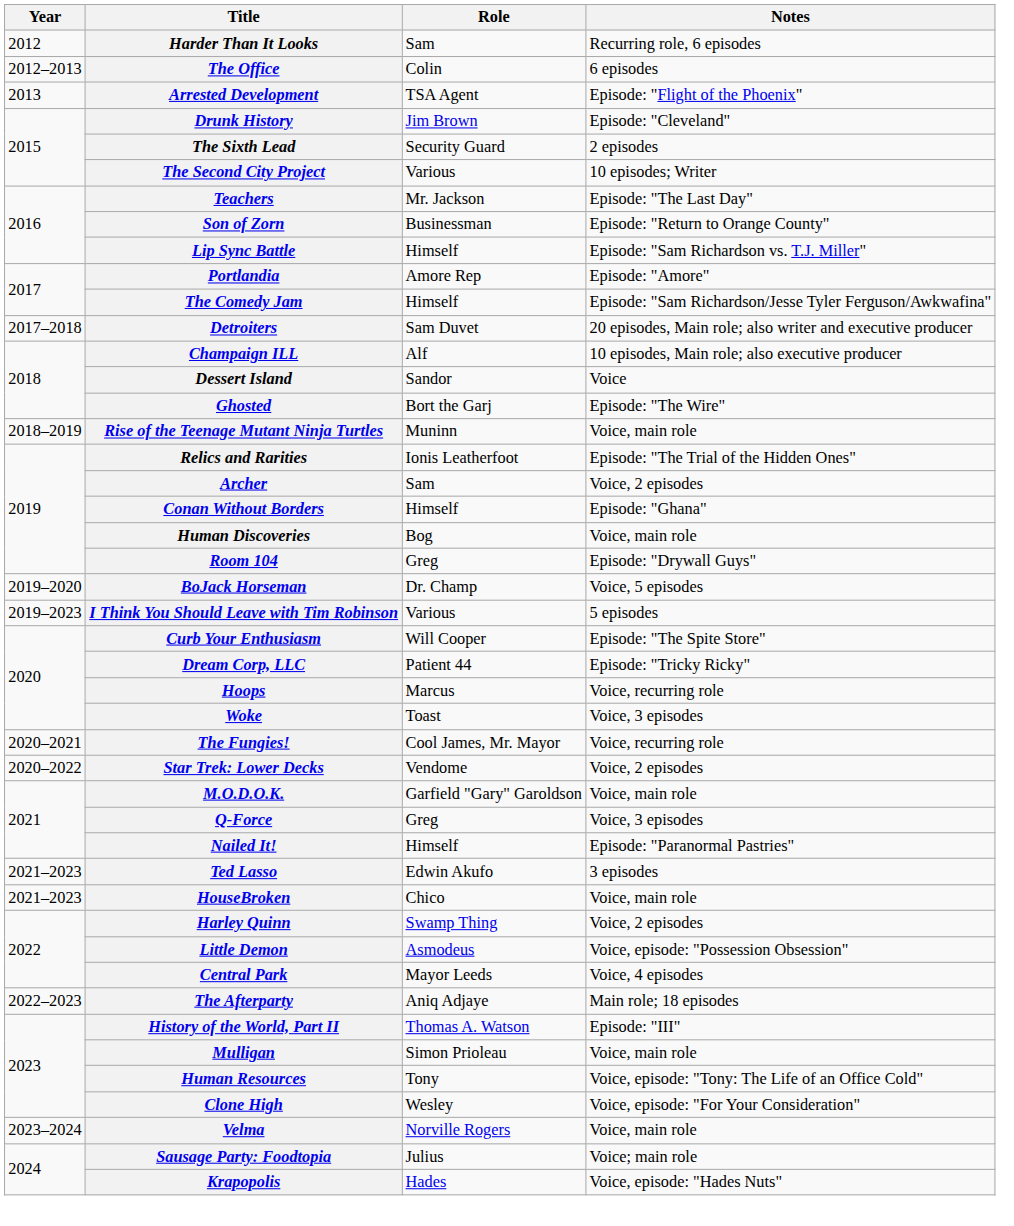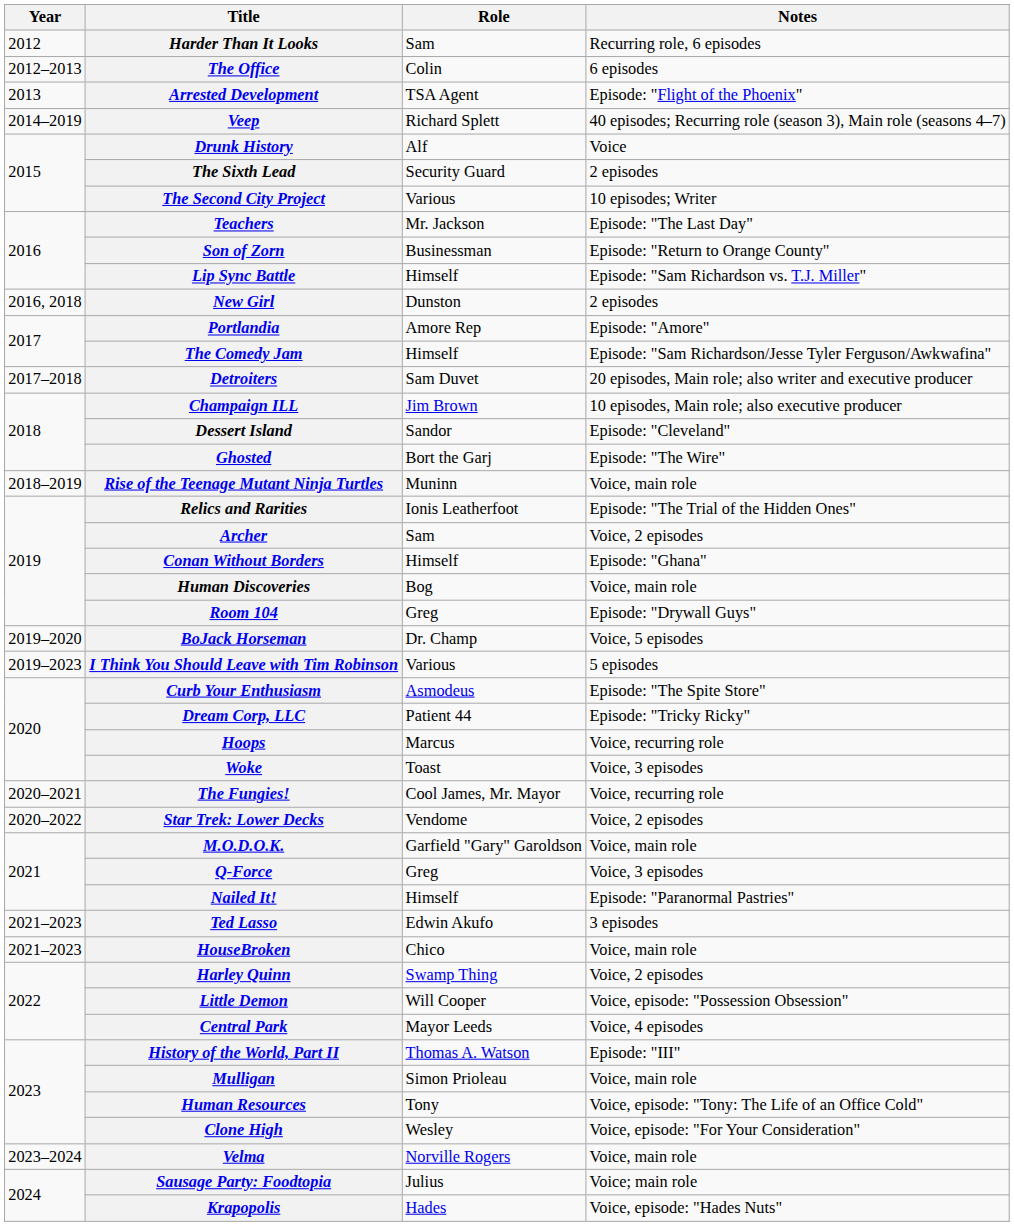+ row: 2014–2019 | Veep | Richard Splett | 40 episodes; Recurring role (season 3), Main role (seasons 4–7)
Drunk History | Role: Jim Brown -> Alf
Drunk History | Notes: Episode: "Cleveland" -> Voice
+ row: 2016, 2018 | New Girl | Dunston | 2 episodes
Champaign ILL | Role: Alf -> Jim Brown
Dessert Island | Notes: Voice -> Episode: "Cleveland"
Curb Your Enthusiasm | Role: Will Cooper -> Asmodeus
Little Demon | Role: Asmodeus -> Will Cooper
- row: 2022–2023 | The Afterparty | Aniq Adjaye | Main role; 18 episodes
